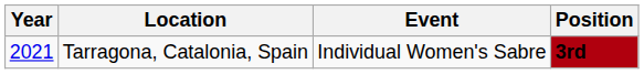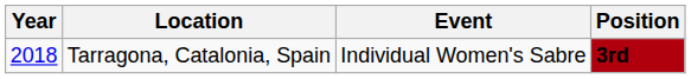Tarragona, Catalonia, Spain | Year: 2021 -> 2018
